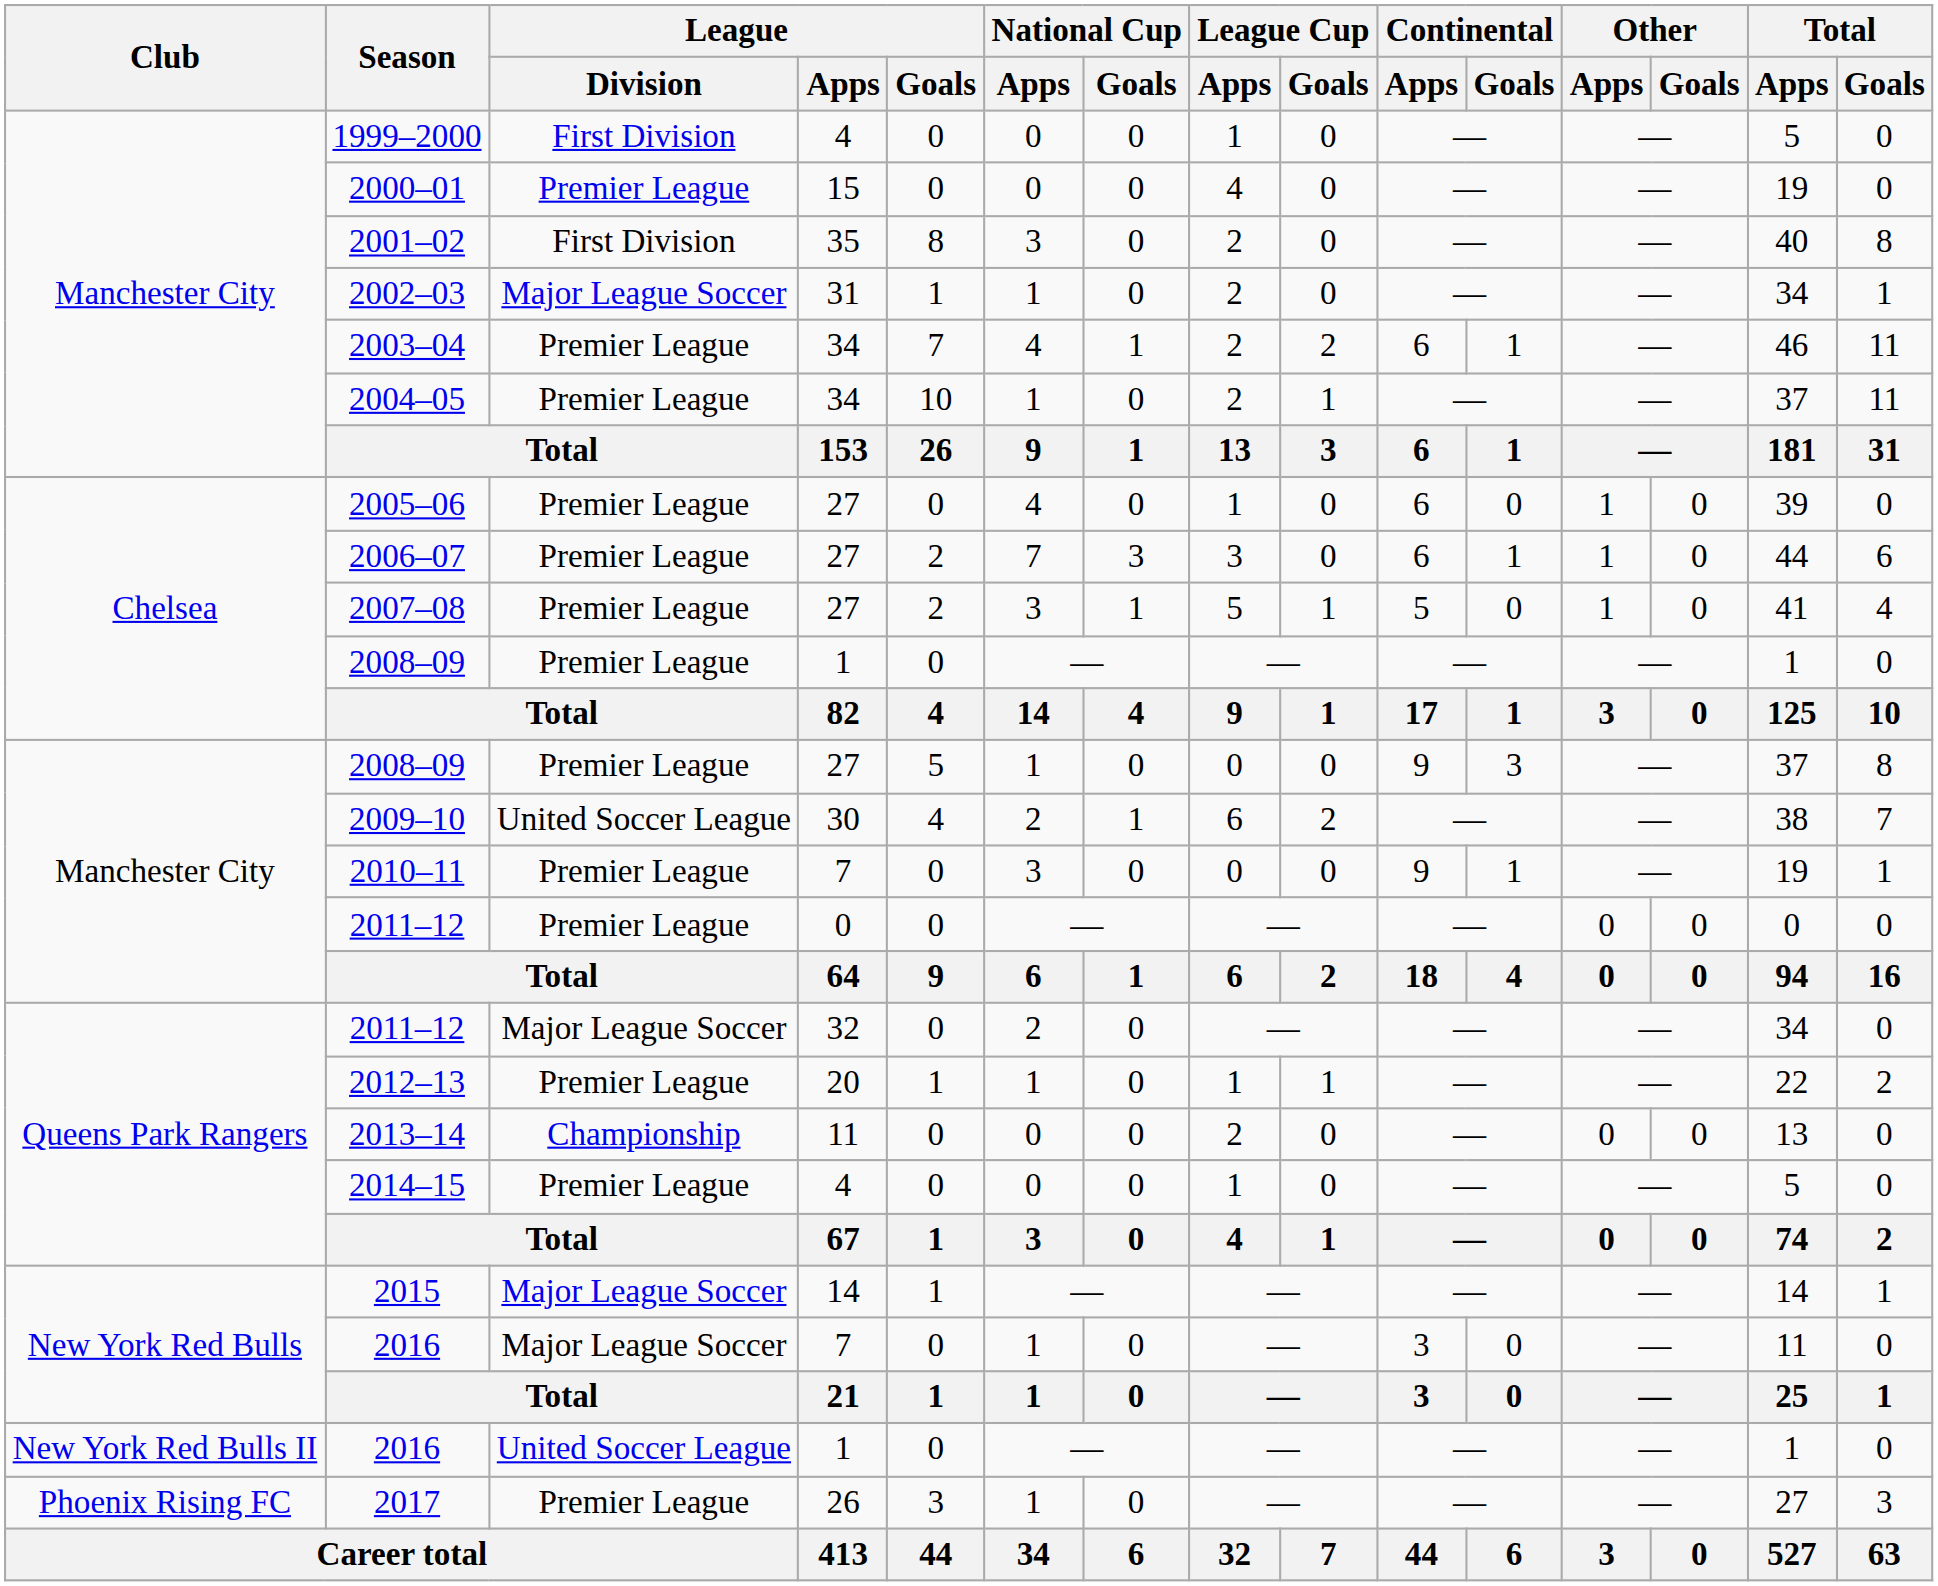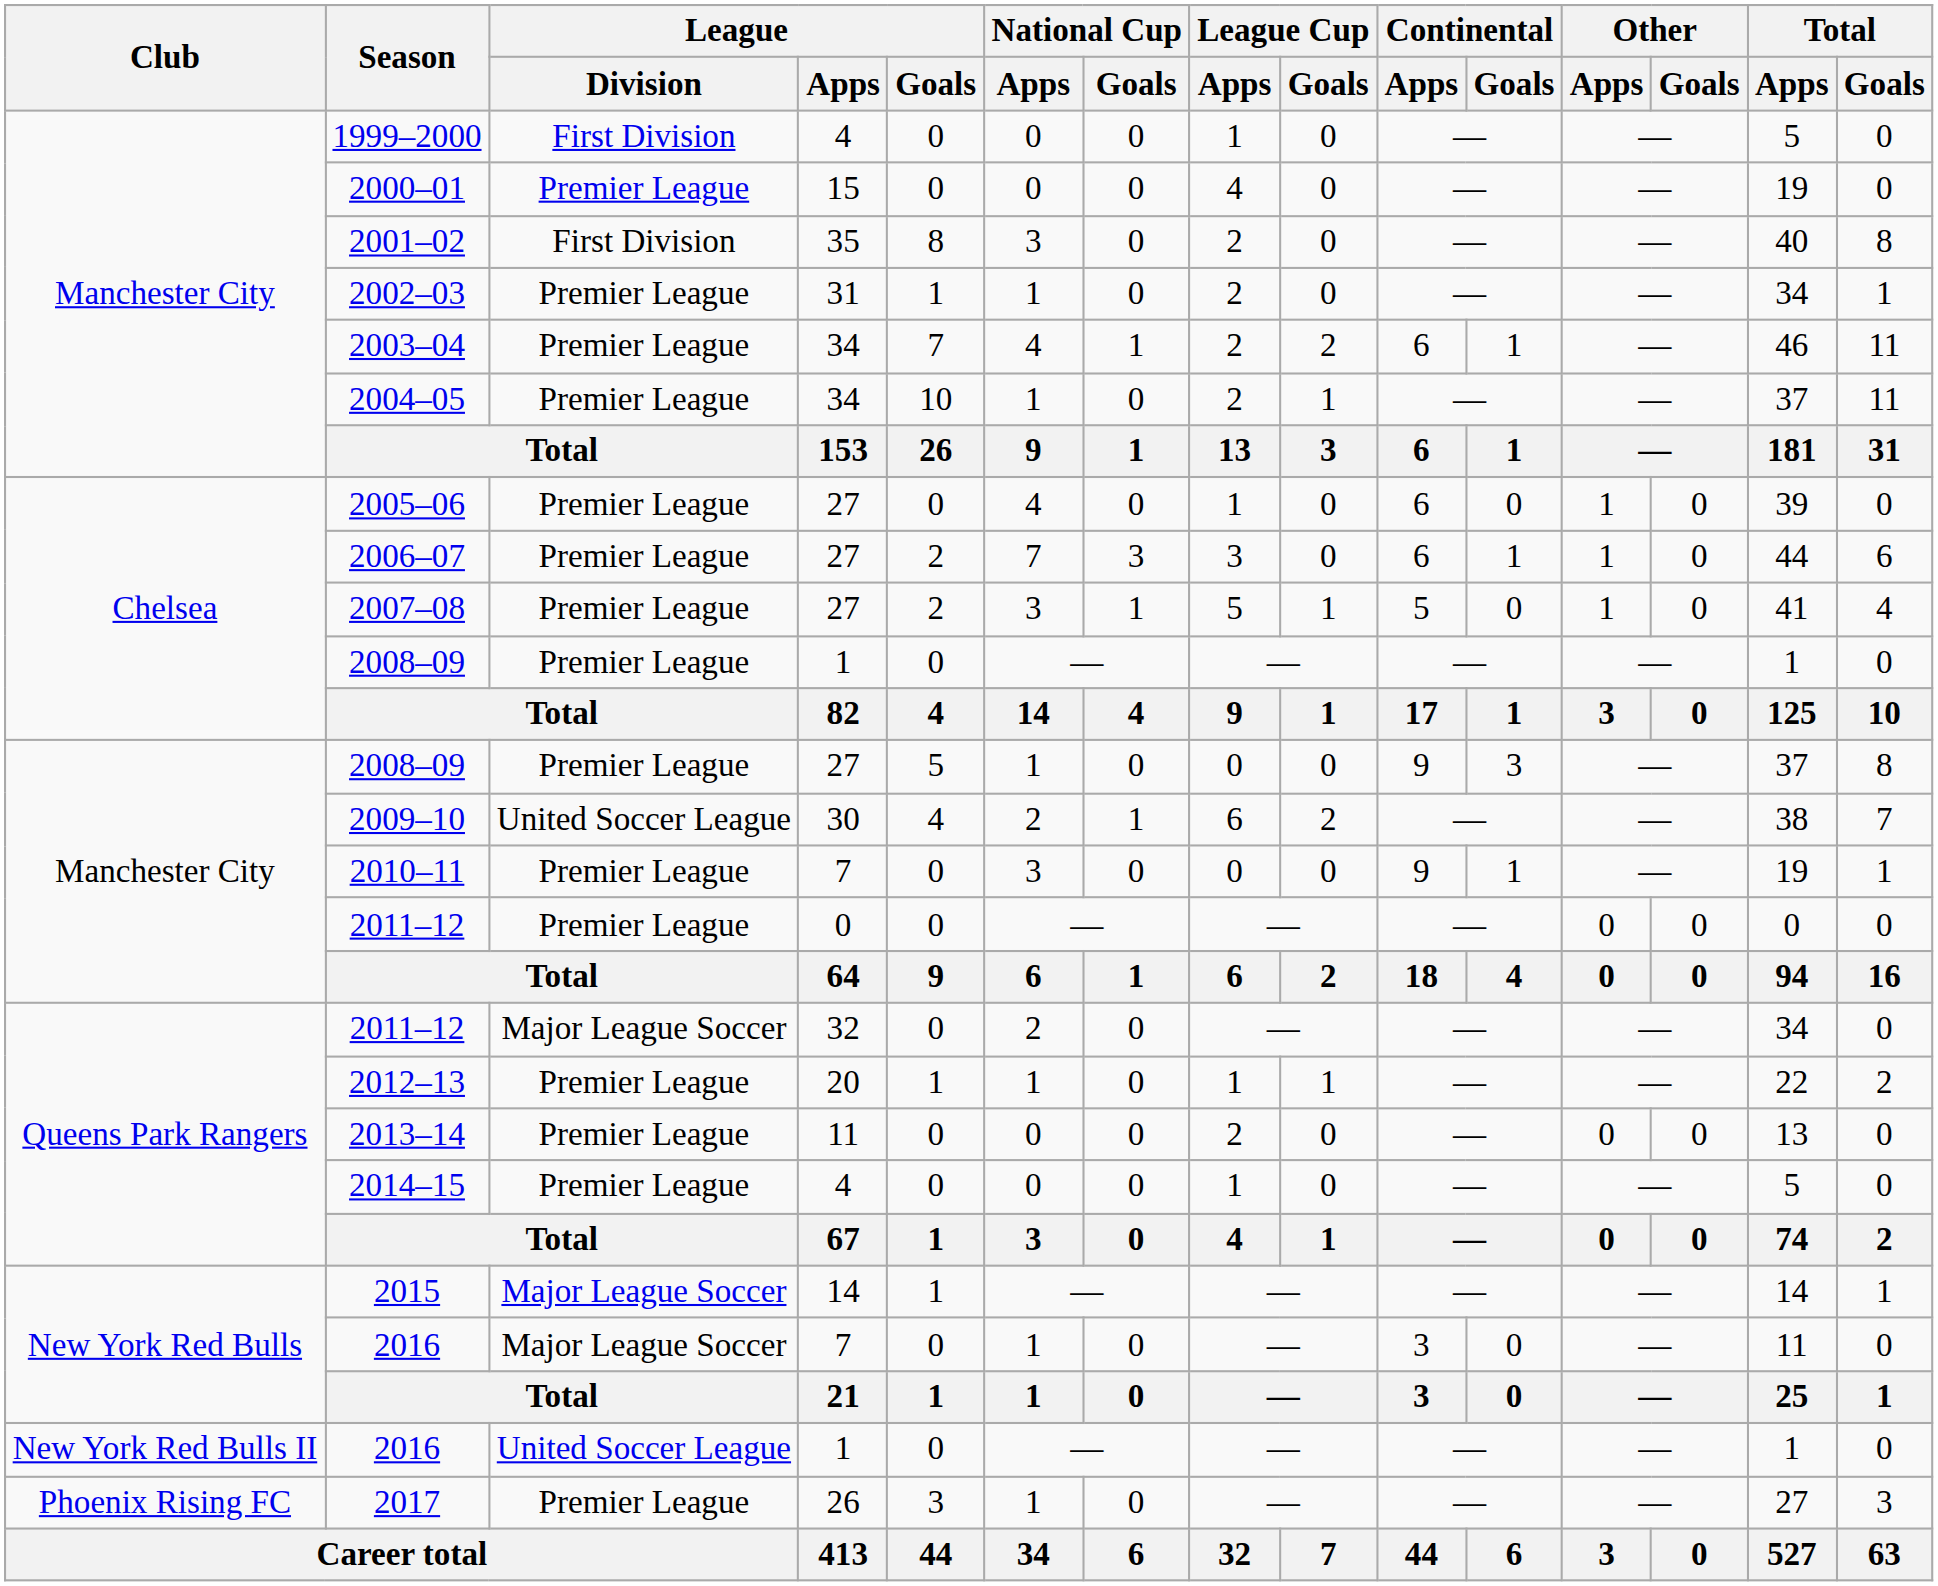2002–03 | League / Division: Major League Soccer -> Premier League
2013–14 | League / Division: Championship -> Premier League
